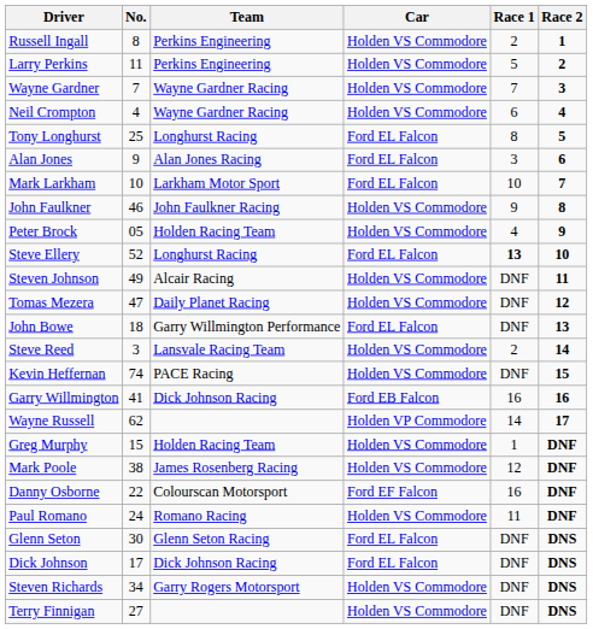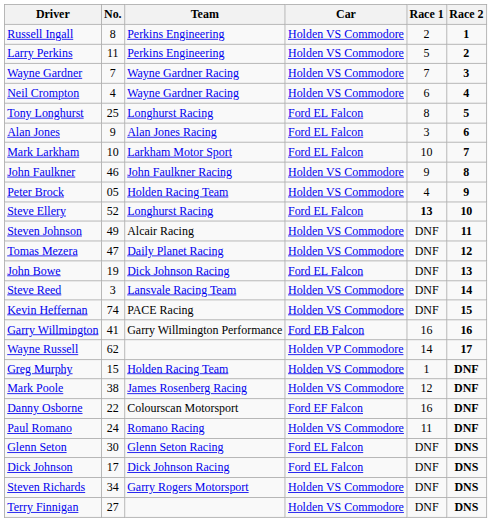John Bowe | No.: 18 -> 19
John Bowe | Team: Garry Willmington Performance -> Dick Johnson Racing
Steve Reed | Race 1: 2 -> DNF
Garry Willmington | Team: Dick Johnson Racing -> Garry Willmington Performance
